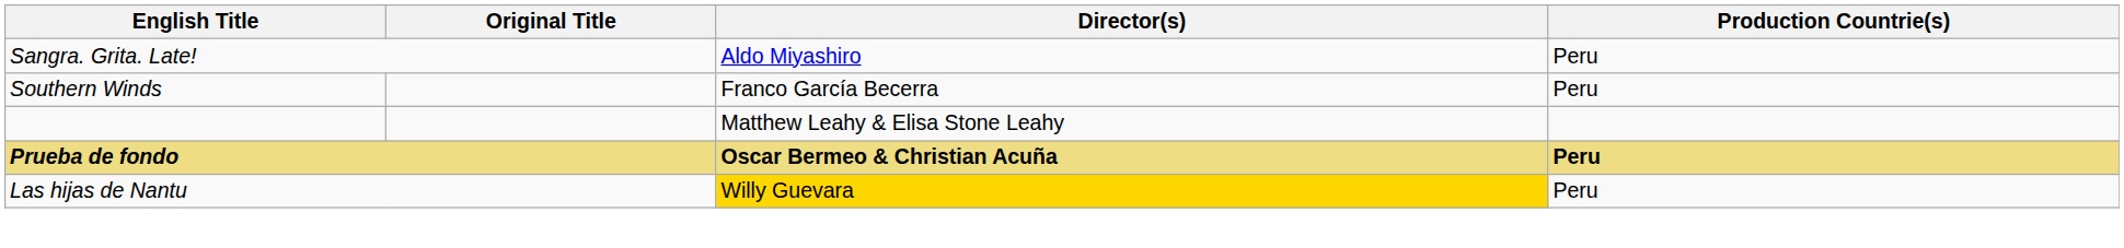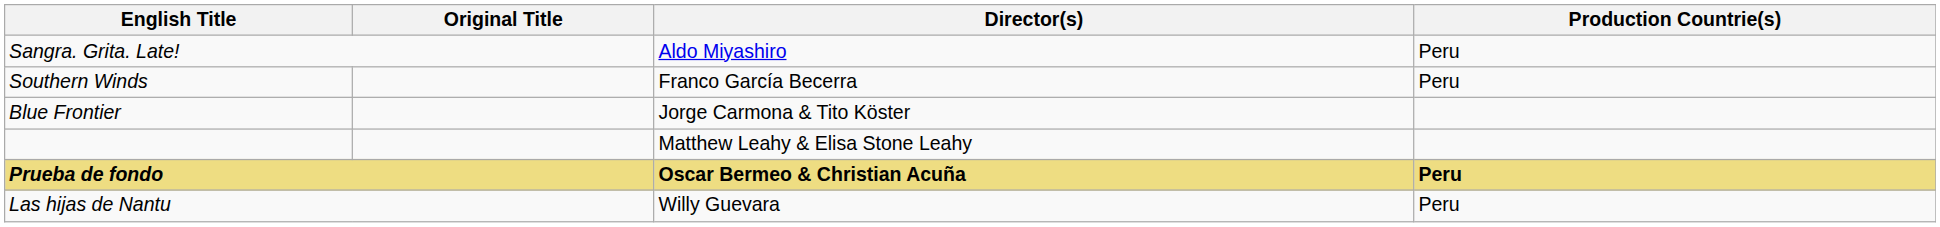+ row: Blue Frontier | Jorge Carmona & Tito Köster
Las hijas de Nantu | Director(s): gold background -> no background
